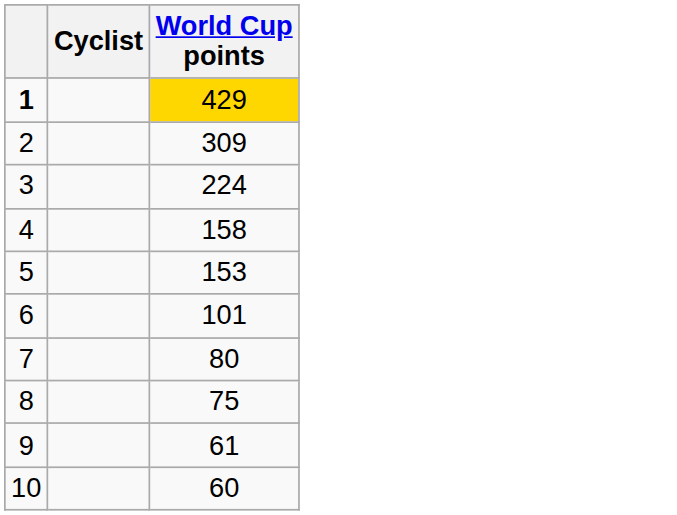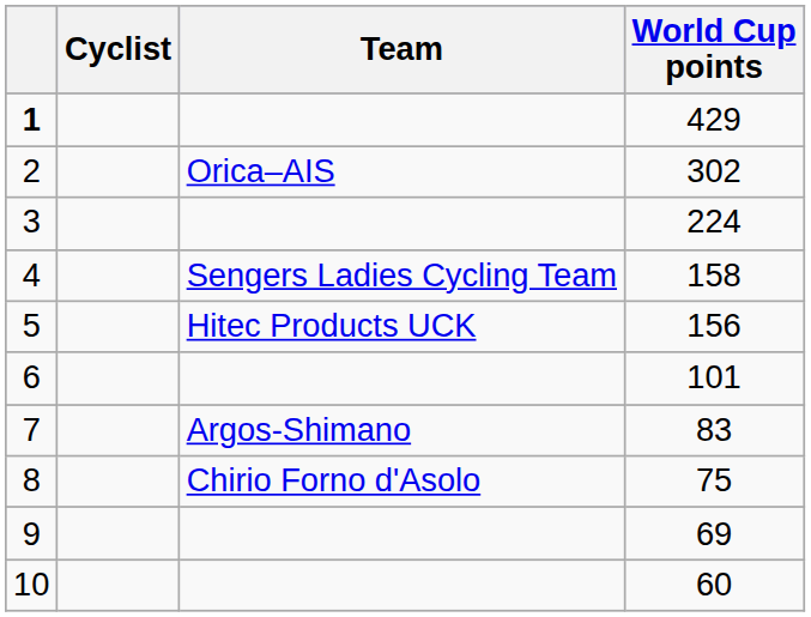+ column: Team | Orica–AIS | Sengers Ladies Cycling Team | Hitec Products UCK | Argos-Shimano | Chirio Forno d'Asolo
1 | World Cup points: gold background -> no background
2 | World Cup points: 309 -> 302
5 | World Cup points: 153 -> 156
7 | World Cup points: 80 -> 83
9 | World Cup points: 61 -> 69
